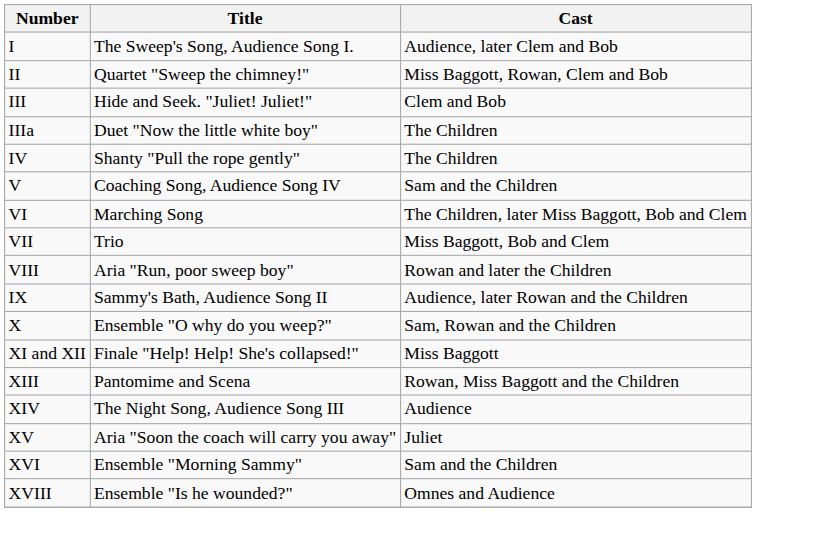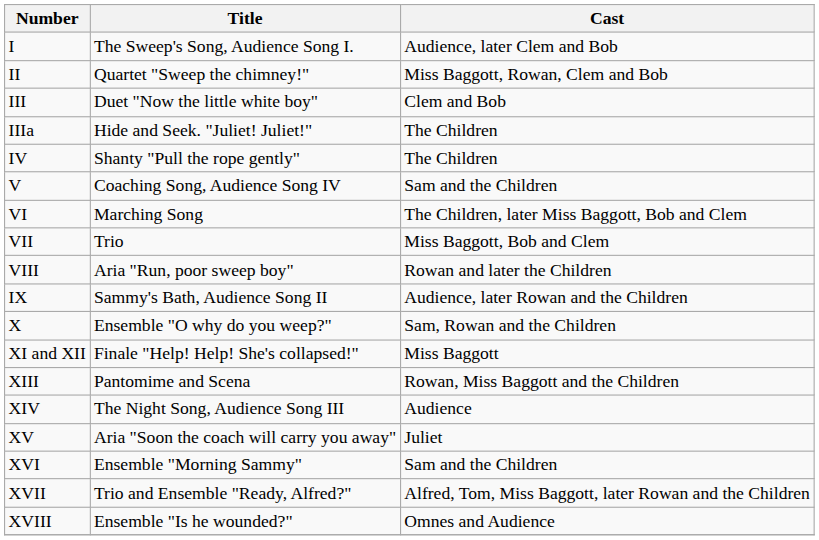III | Title: Hide and Seek. "Juliet! Juliet!" -> Duet "Now the little white boy"
IIIa | Title: Duet "Now the little white boy" -> Hide and Seek. "Juliet! Juliet!"
+ row: XVII | Trio and Ensemble "Ready, Alfred?" | Alfred, Tom, Miss Baggott, later Rowan and the Children
